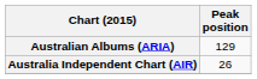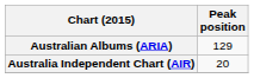Australia Independent Chart (AIR) | Peak position: 26 -> 20
